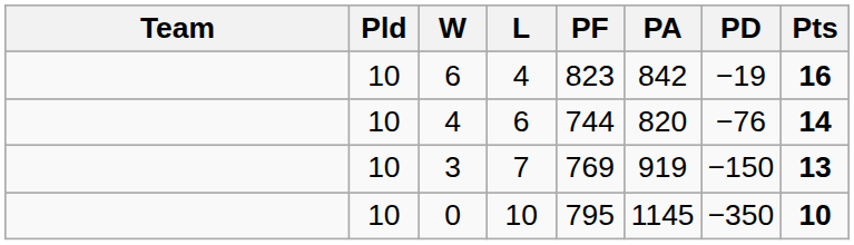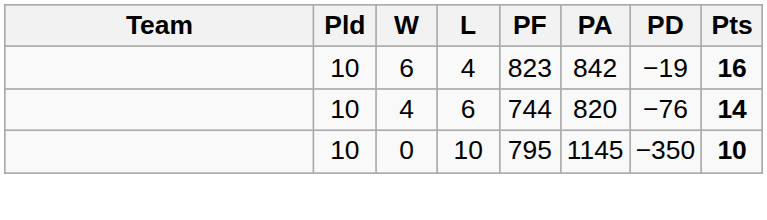- row: 10 | 3 | 7 | 769 | 919 | −150 | 13
